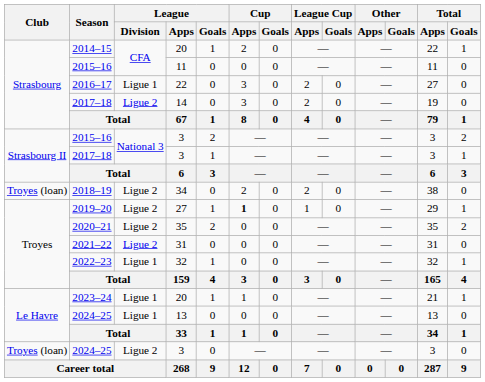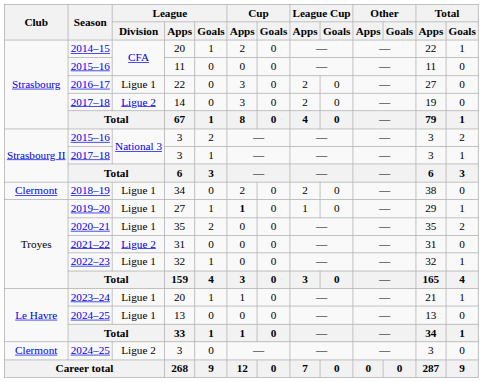2018–19 | Club: Troyes (loan) -> Clermont
2018–19 | League / Division: Ligue 2 -> Ligue 1
2019–20 | League / Division: Ligue 2 -> Ligue 1
2020–21 | League / Division: Ligue 2 -> Ligue 1
2024–25 / 3 | Club: Troyes (loan) -> Clermont
